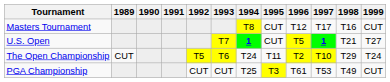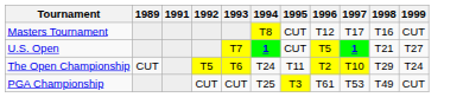- column: 1990
